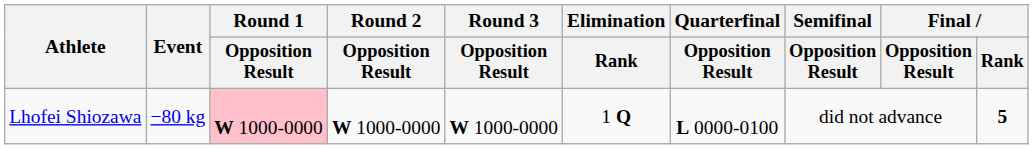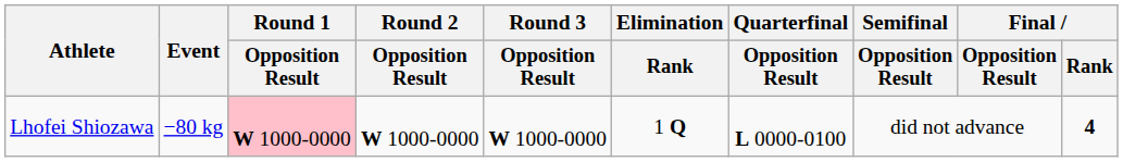Lhofei Shiozawa | Final / Rank: 5 -> 4
